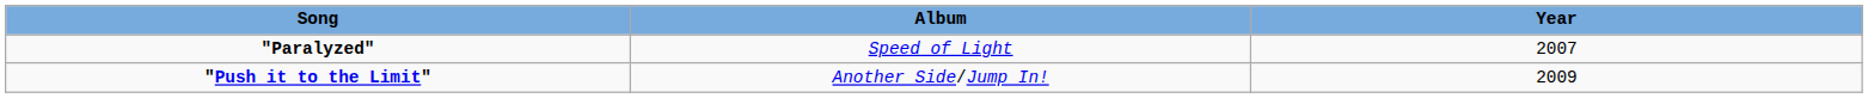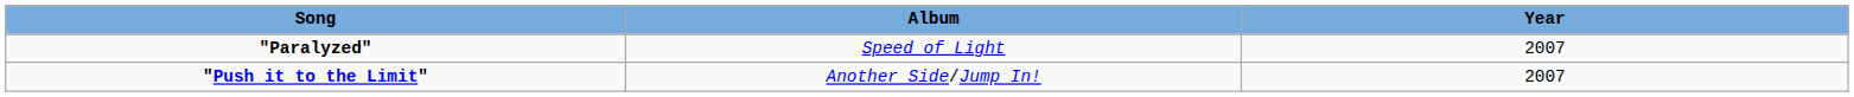"Push it to the Limit" | Year: 2009 -> 2007
